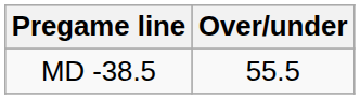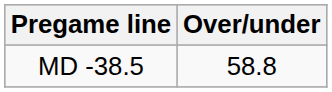MD -38.5 | Over/under: 55.5 -> 58.8
